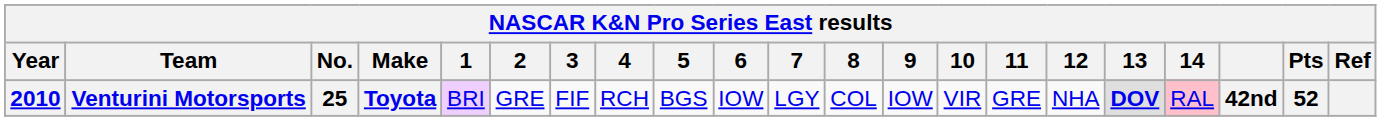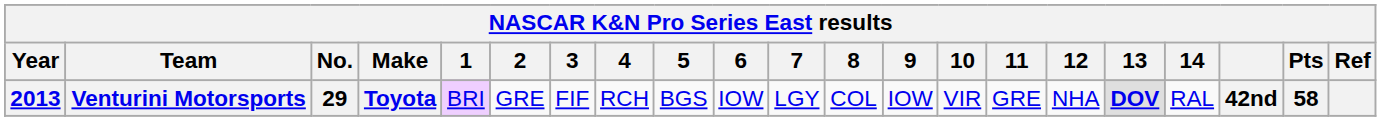Venturini Motorsports | Year: 2010 -> 2013
Venturini Motorsports | No.: 25 -> 29
Venturini Motorsports | 14: pink background -> no background
Venturini Motorsports | Pts: 52 -> 58
